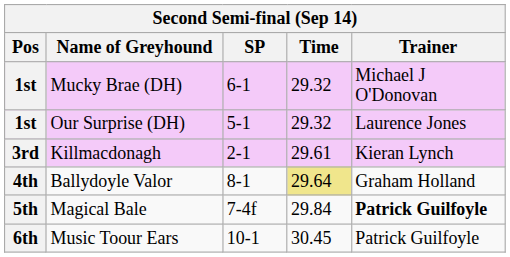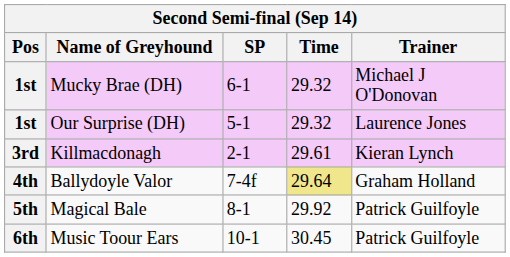Ballydoyle Valor | SP: 8-1 -> 7-4f
Magical Bale | SP: 7-4f -> 8-1
Magical Bale | Time: 29.84 -> 29.92
Magical Bale | Trainer: bold -> normal
